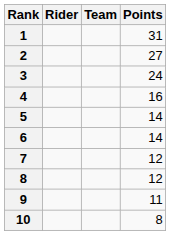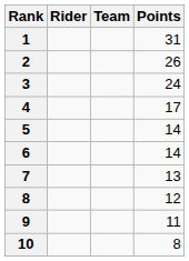2 | Points: 27 -> 26
4 | Points: 16 -> 17
7 | Points: 12 -> 13
